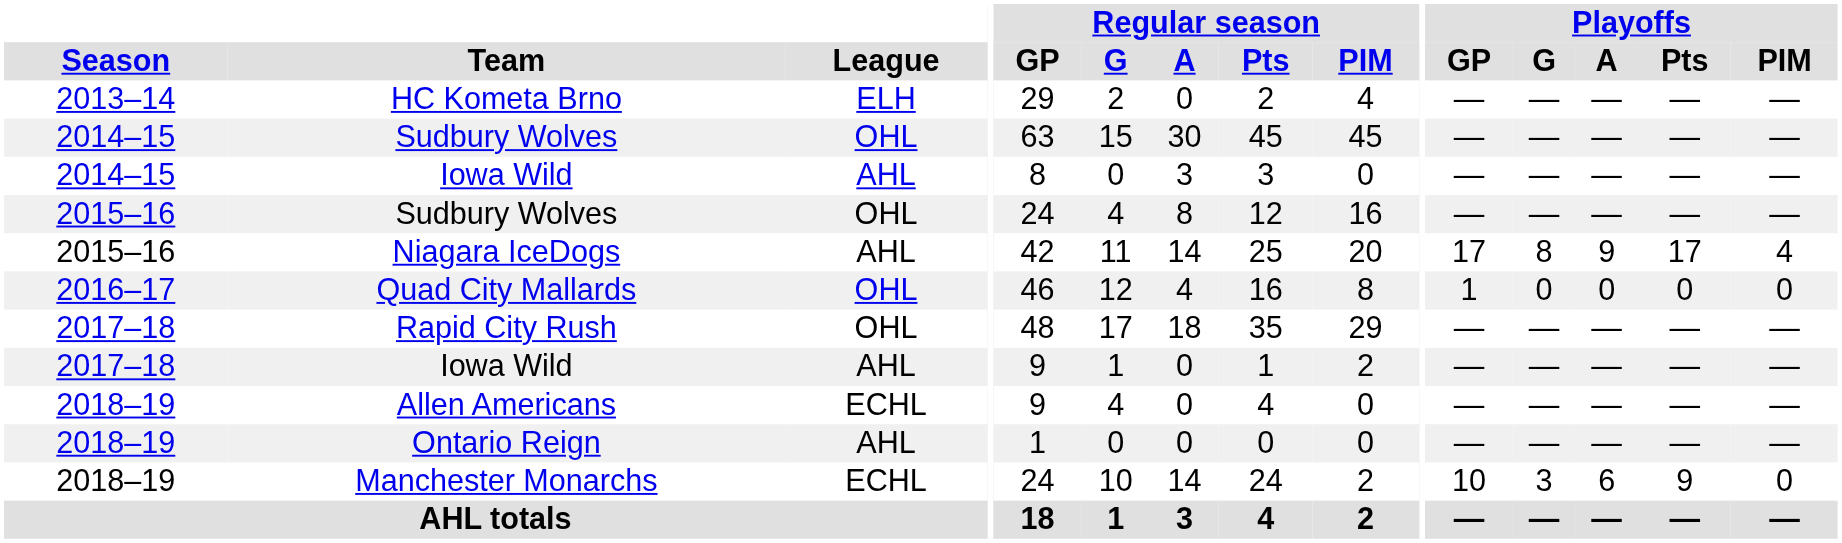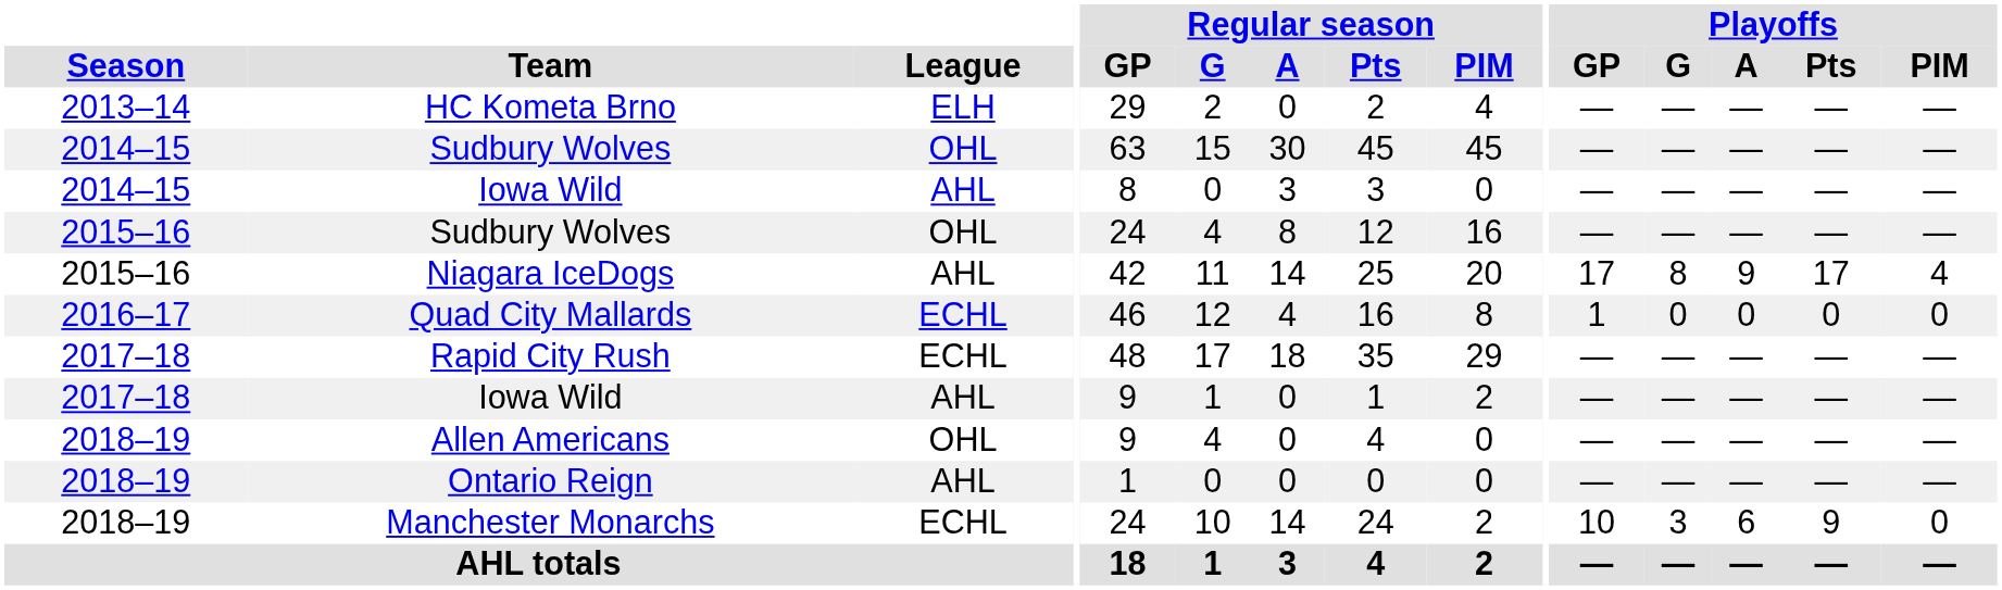Quad City Mallards | League: OHL -> ECHL
Rapid City Rush | League: OHL -> ECHL
Allen Americans | League: ECHL -> OHL
